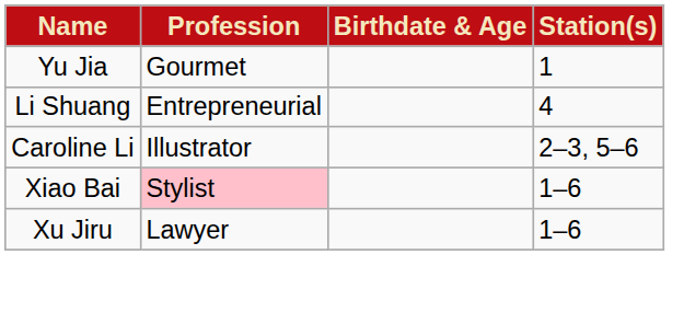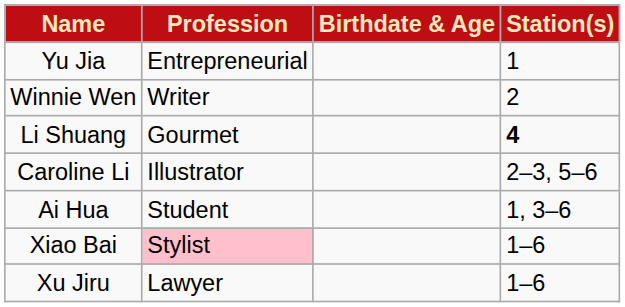Yu Jia | column 2: Gourmet -> Entrepreneurial
+ row: Winnie Wen | Writer | 2
Li Shuang | column 2: Entrepreneurial -> Gourmet
Li Shuang | column 4: normal -> bold
+ row: Ai Hua | Student | 1, 3–6
